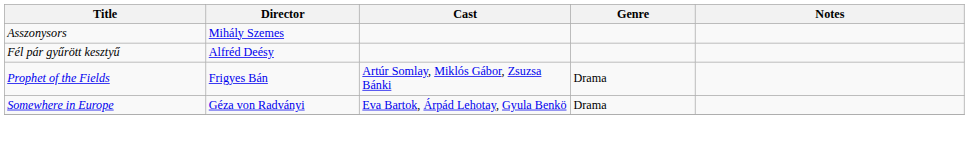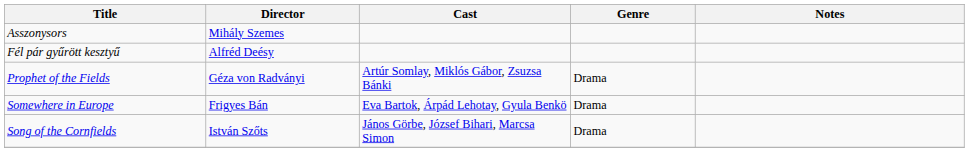Prophet of the Fields | Director: Frigyes Bán -> Géza von Radványi
Somewhere in Europe | Director: Géza von Radványi -> Frigyes Bán
+ row: Song of the Cornfields | István Szőts | János Görbe, József Bihari, Marcsa Simon | Drama
